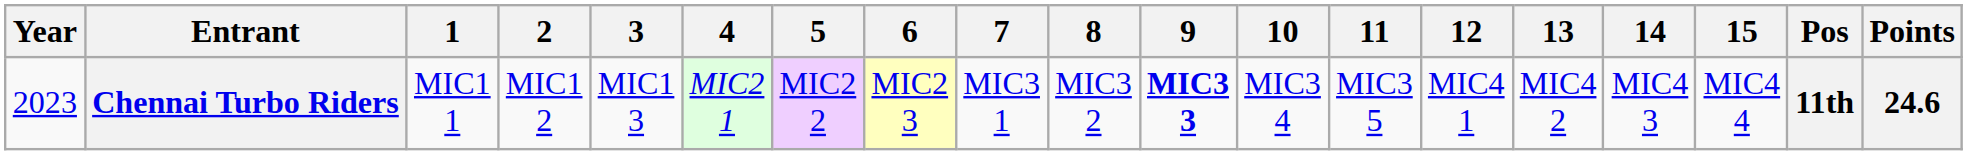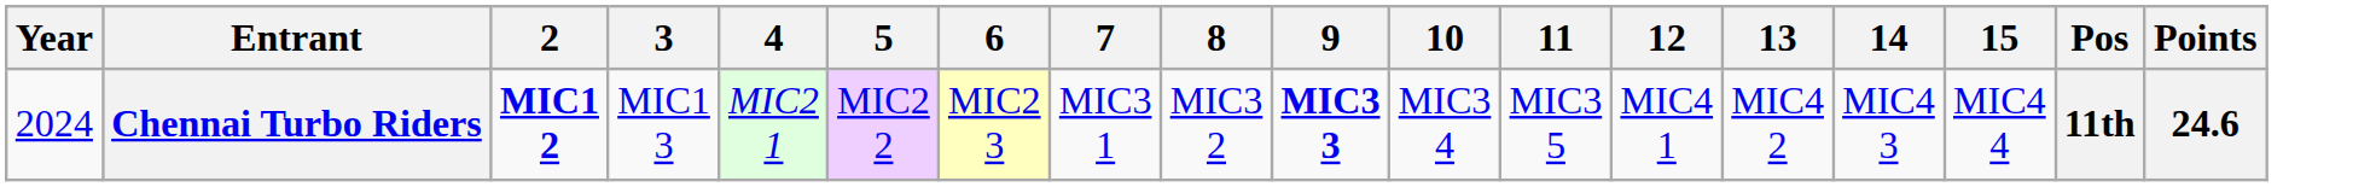- column: 1 | MIC1 1
Chennai Turbo Riders | Year: 2023 -> 2024
Chennai Turbo Riders | 2: normal -> bold
